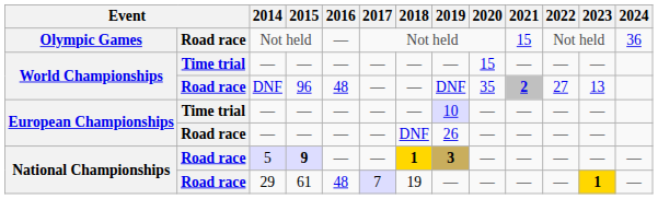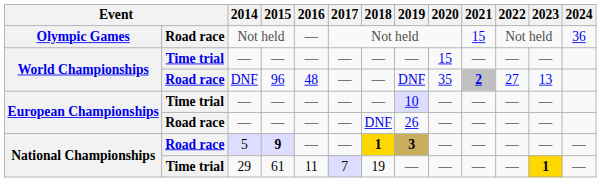29 | column 2: Road race -> Time trial
29 | 2016: 48 -> 11
